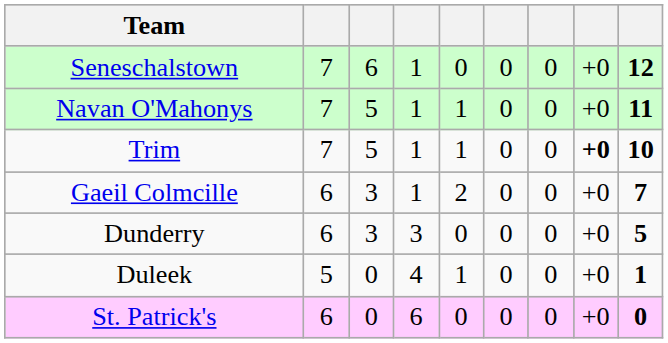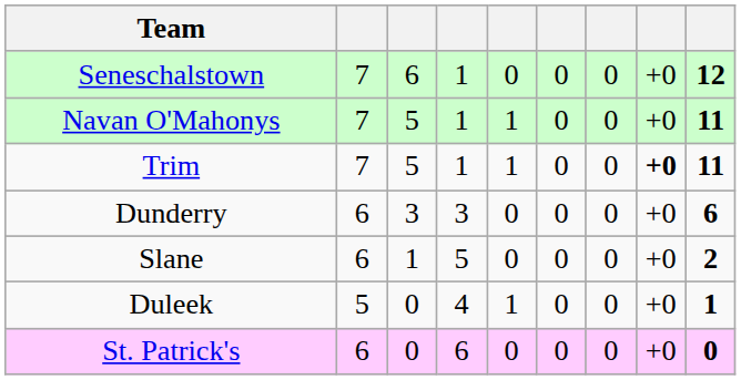Trim | column 9: 10 -> 11
- row: Gaeil Colmcille | 6 | 3 | 1 | 2 | 0 | 0 | +0 | 7
Dunderry | column 9: 5 -> 6
+ row: Slane | 6 | 1 | 5 | 0 | 0 | 0 | +0 | 2
